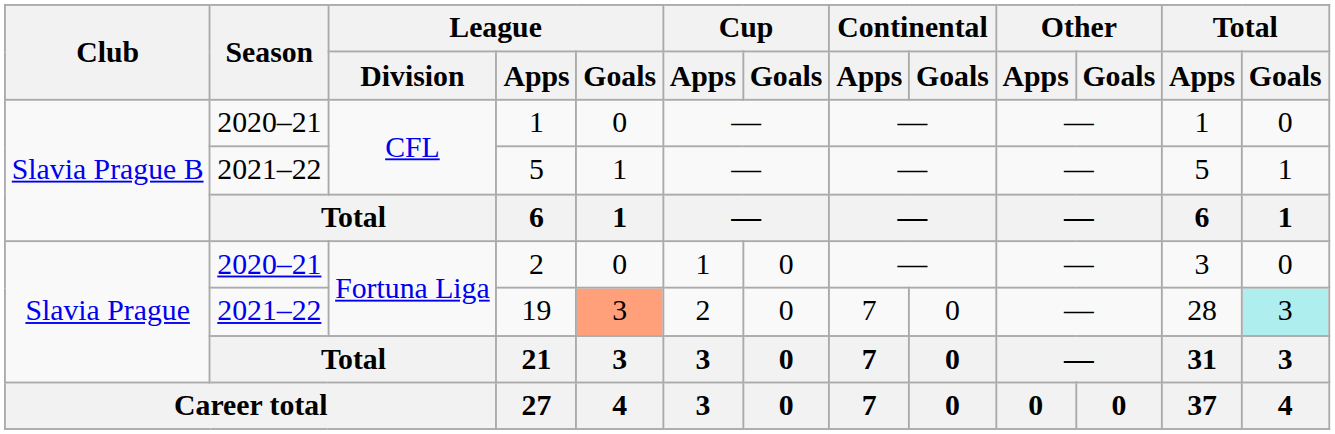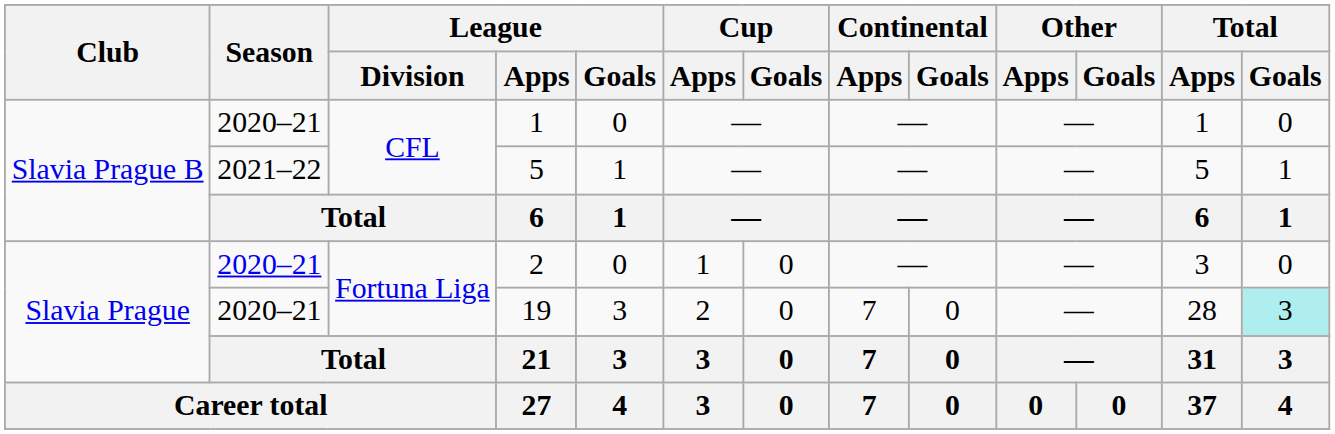19 | Season: 2021–22 -> 2020–21
19 | League / Goals: lightsalmon background -> no background
